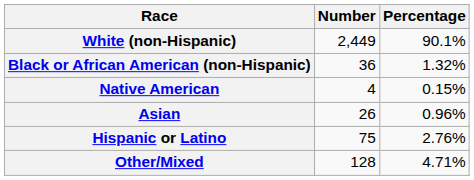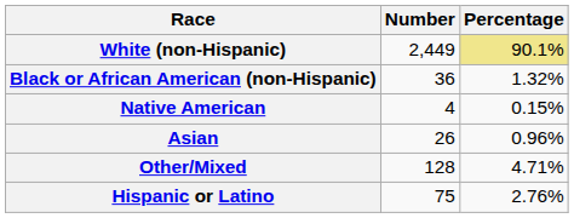White (non-Hispanic) | Percentage: no background -> khaki background
rows swapped: Other/Mixed <-> Hispanic or Latino
